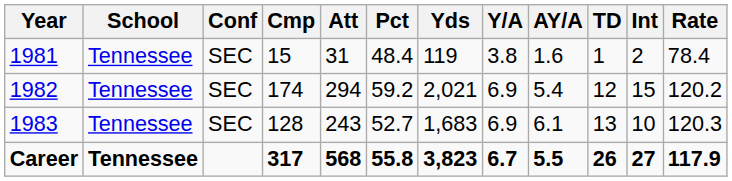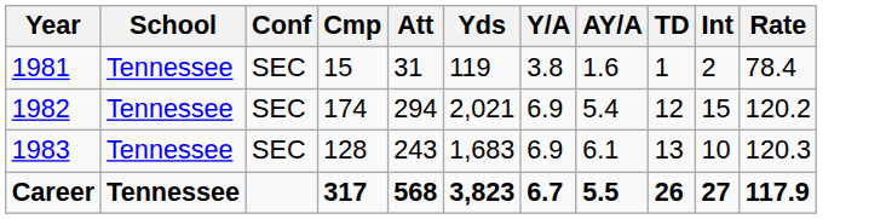- column: Pct | 48.4 | 59.2 | 52.7 | 55.8
